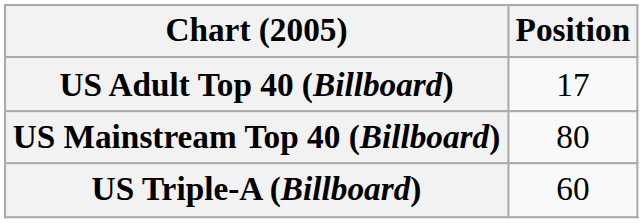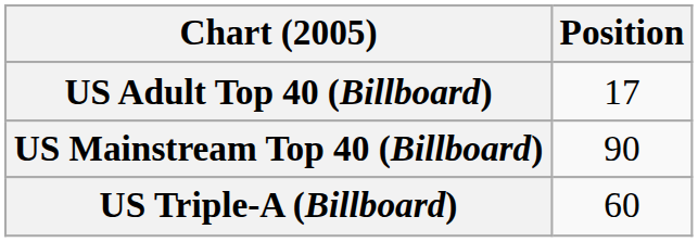US Mainstream Top 40 (Billboard) | Position: 80 -> 90
